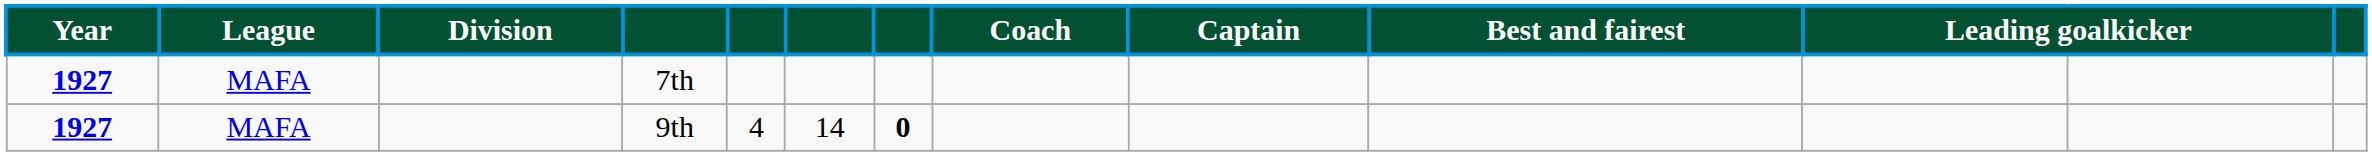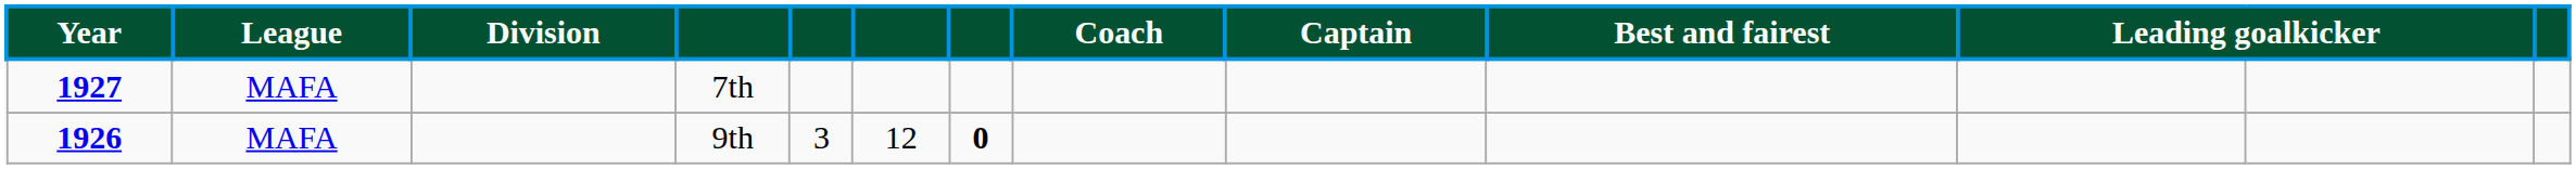9th | Year: 1927 -> 1926
9th | column 5: 4 -> 3
9th | column 6: 14 -> 12
